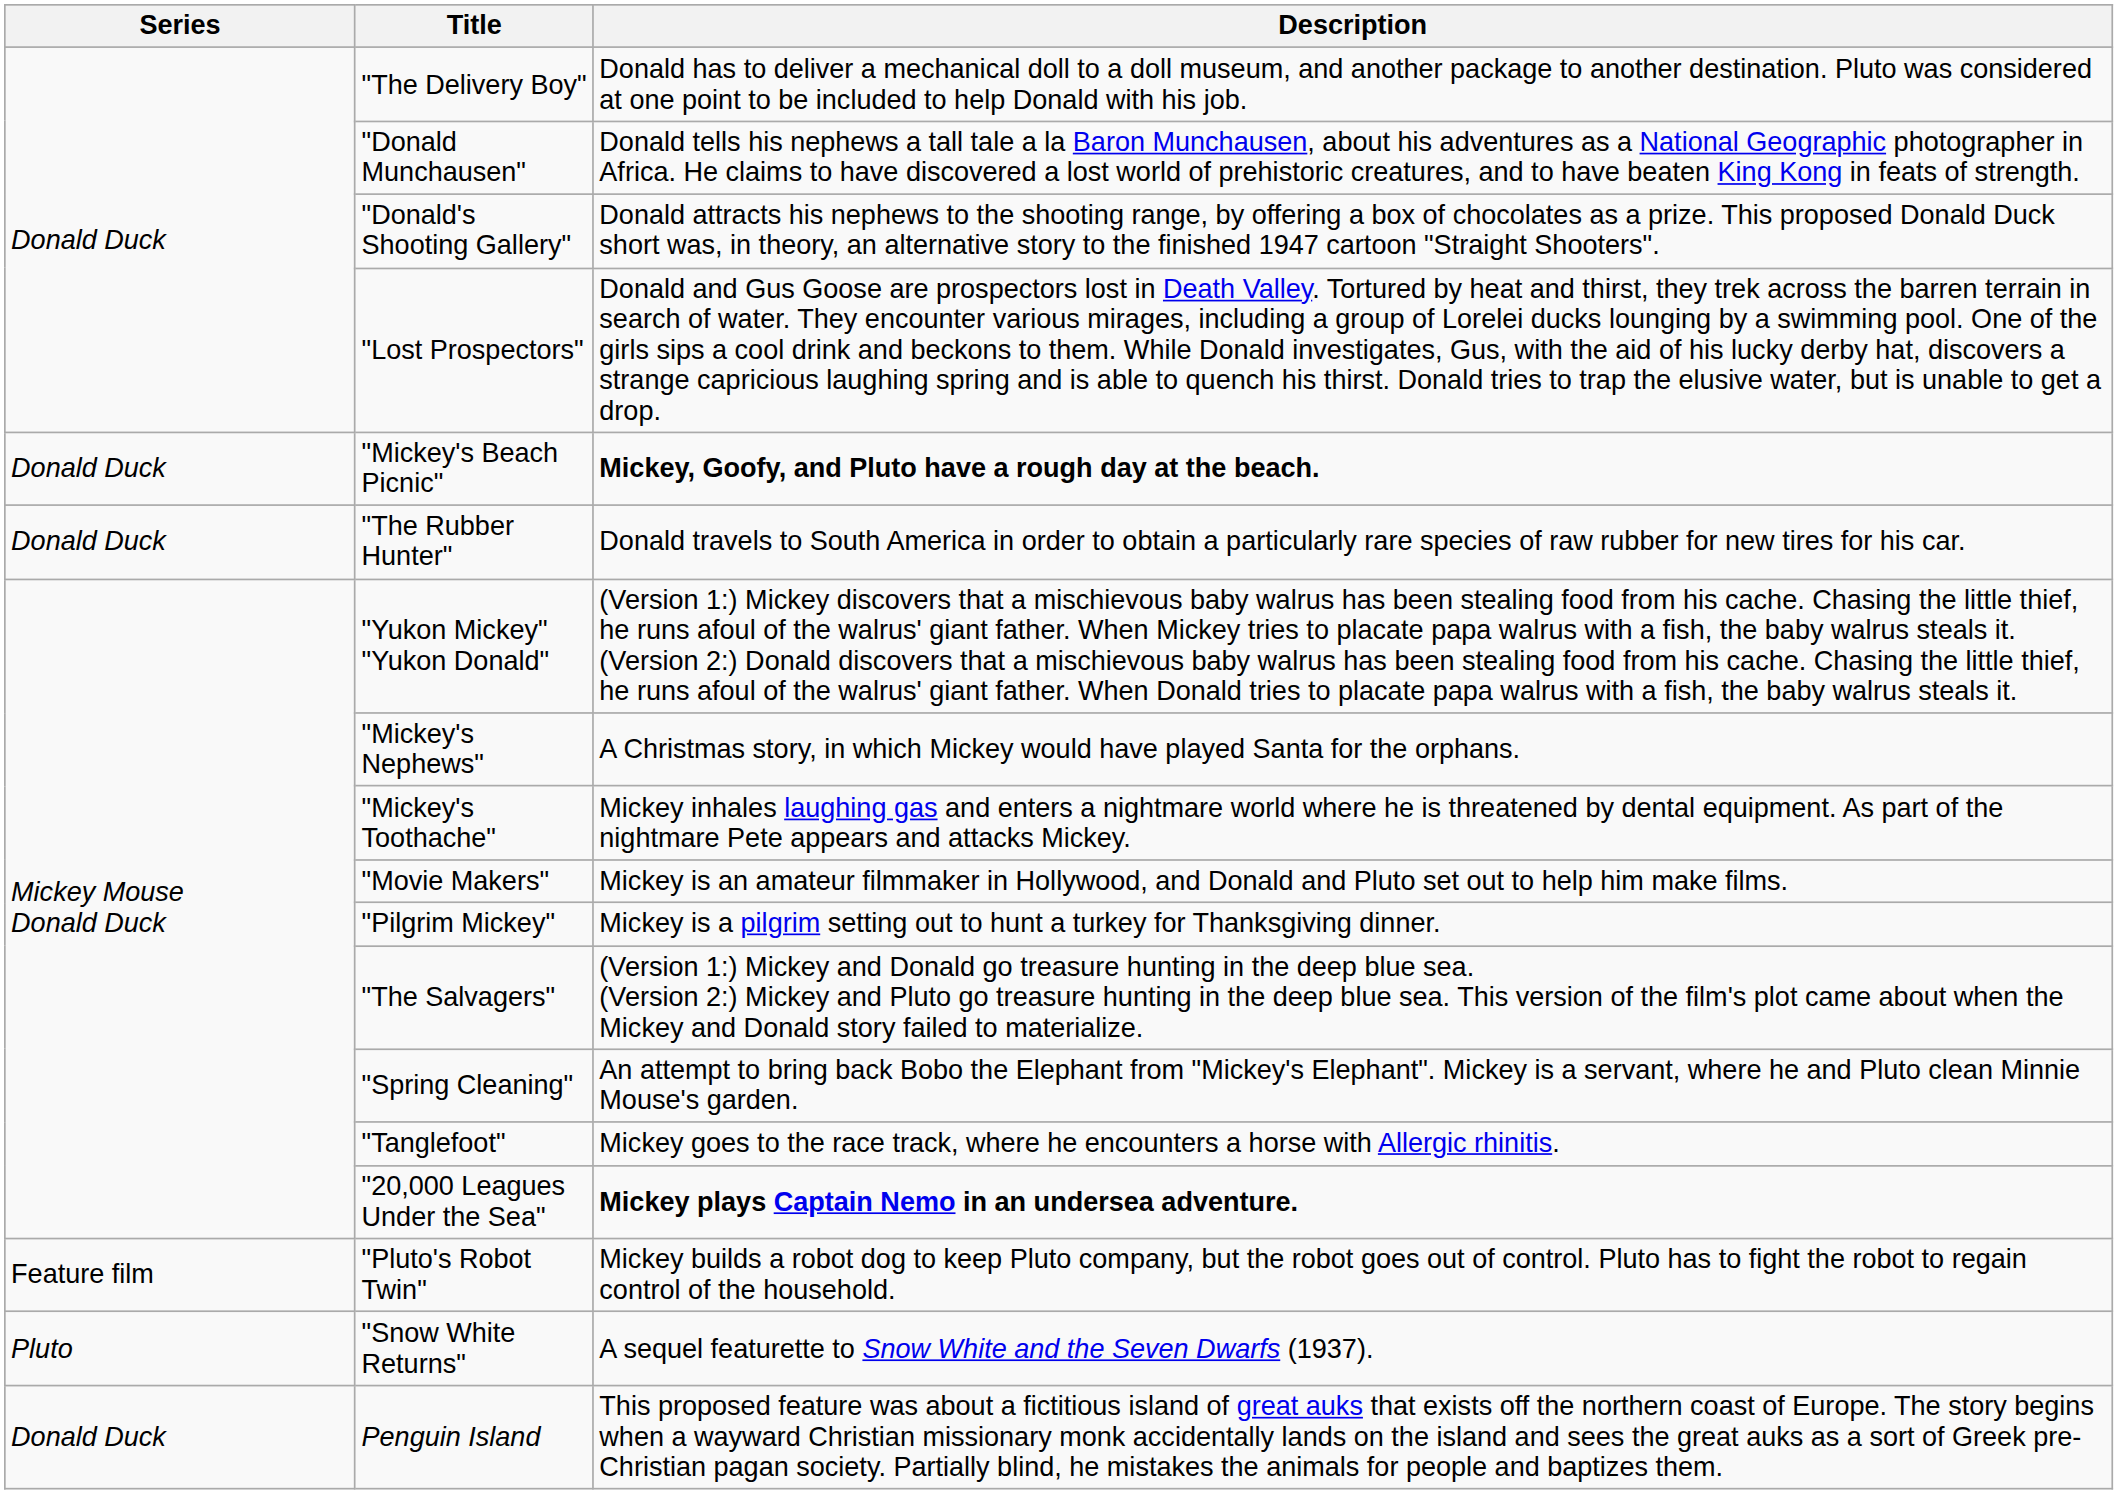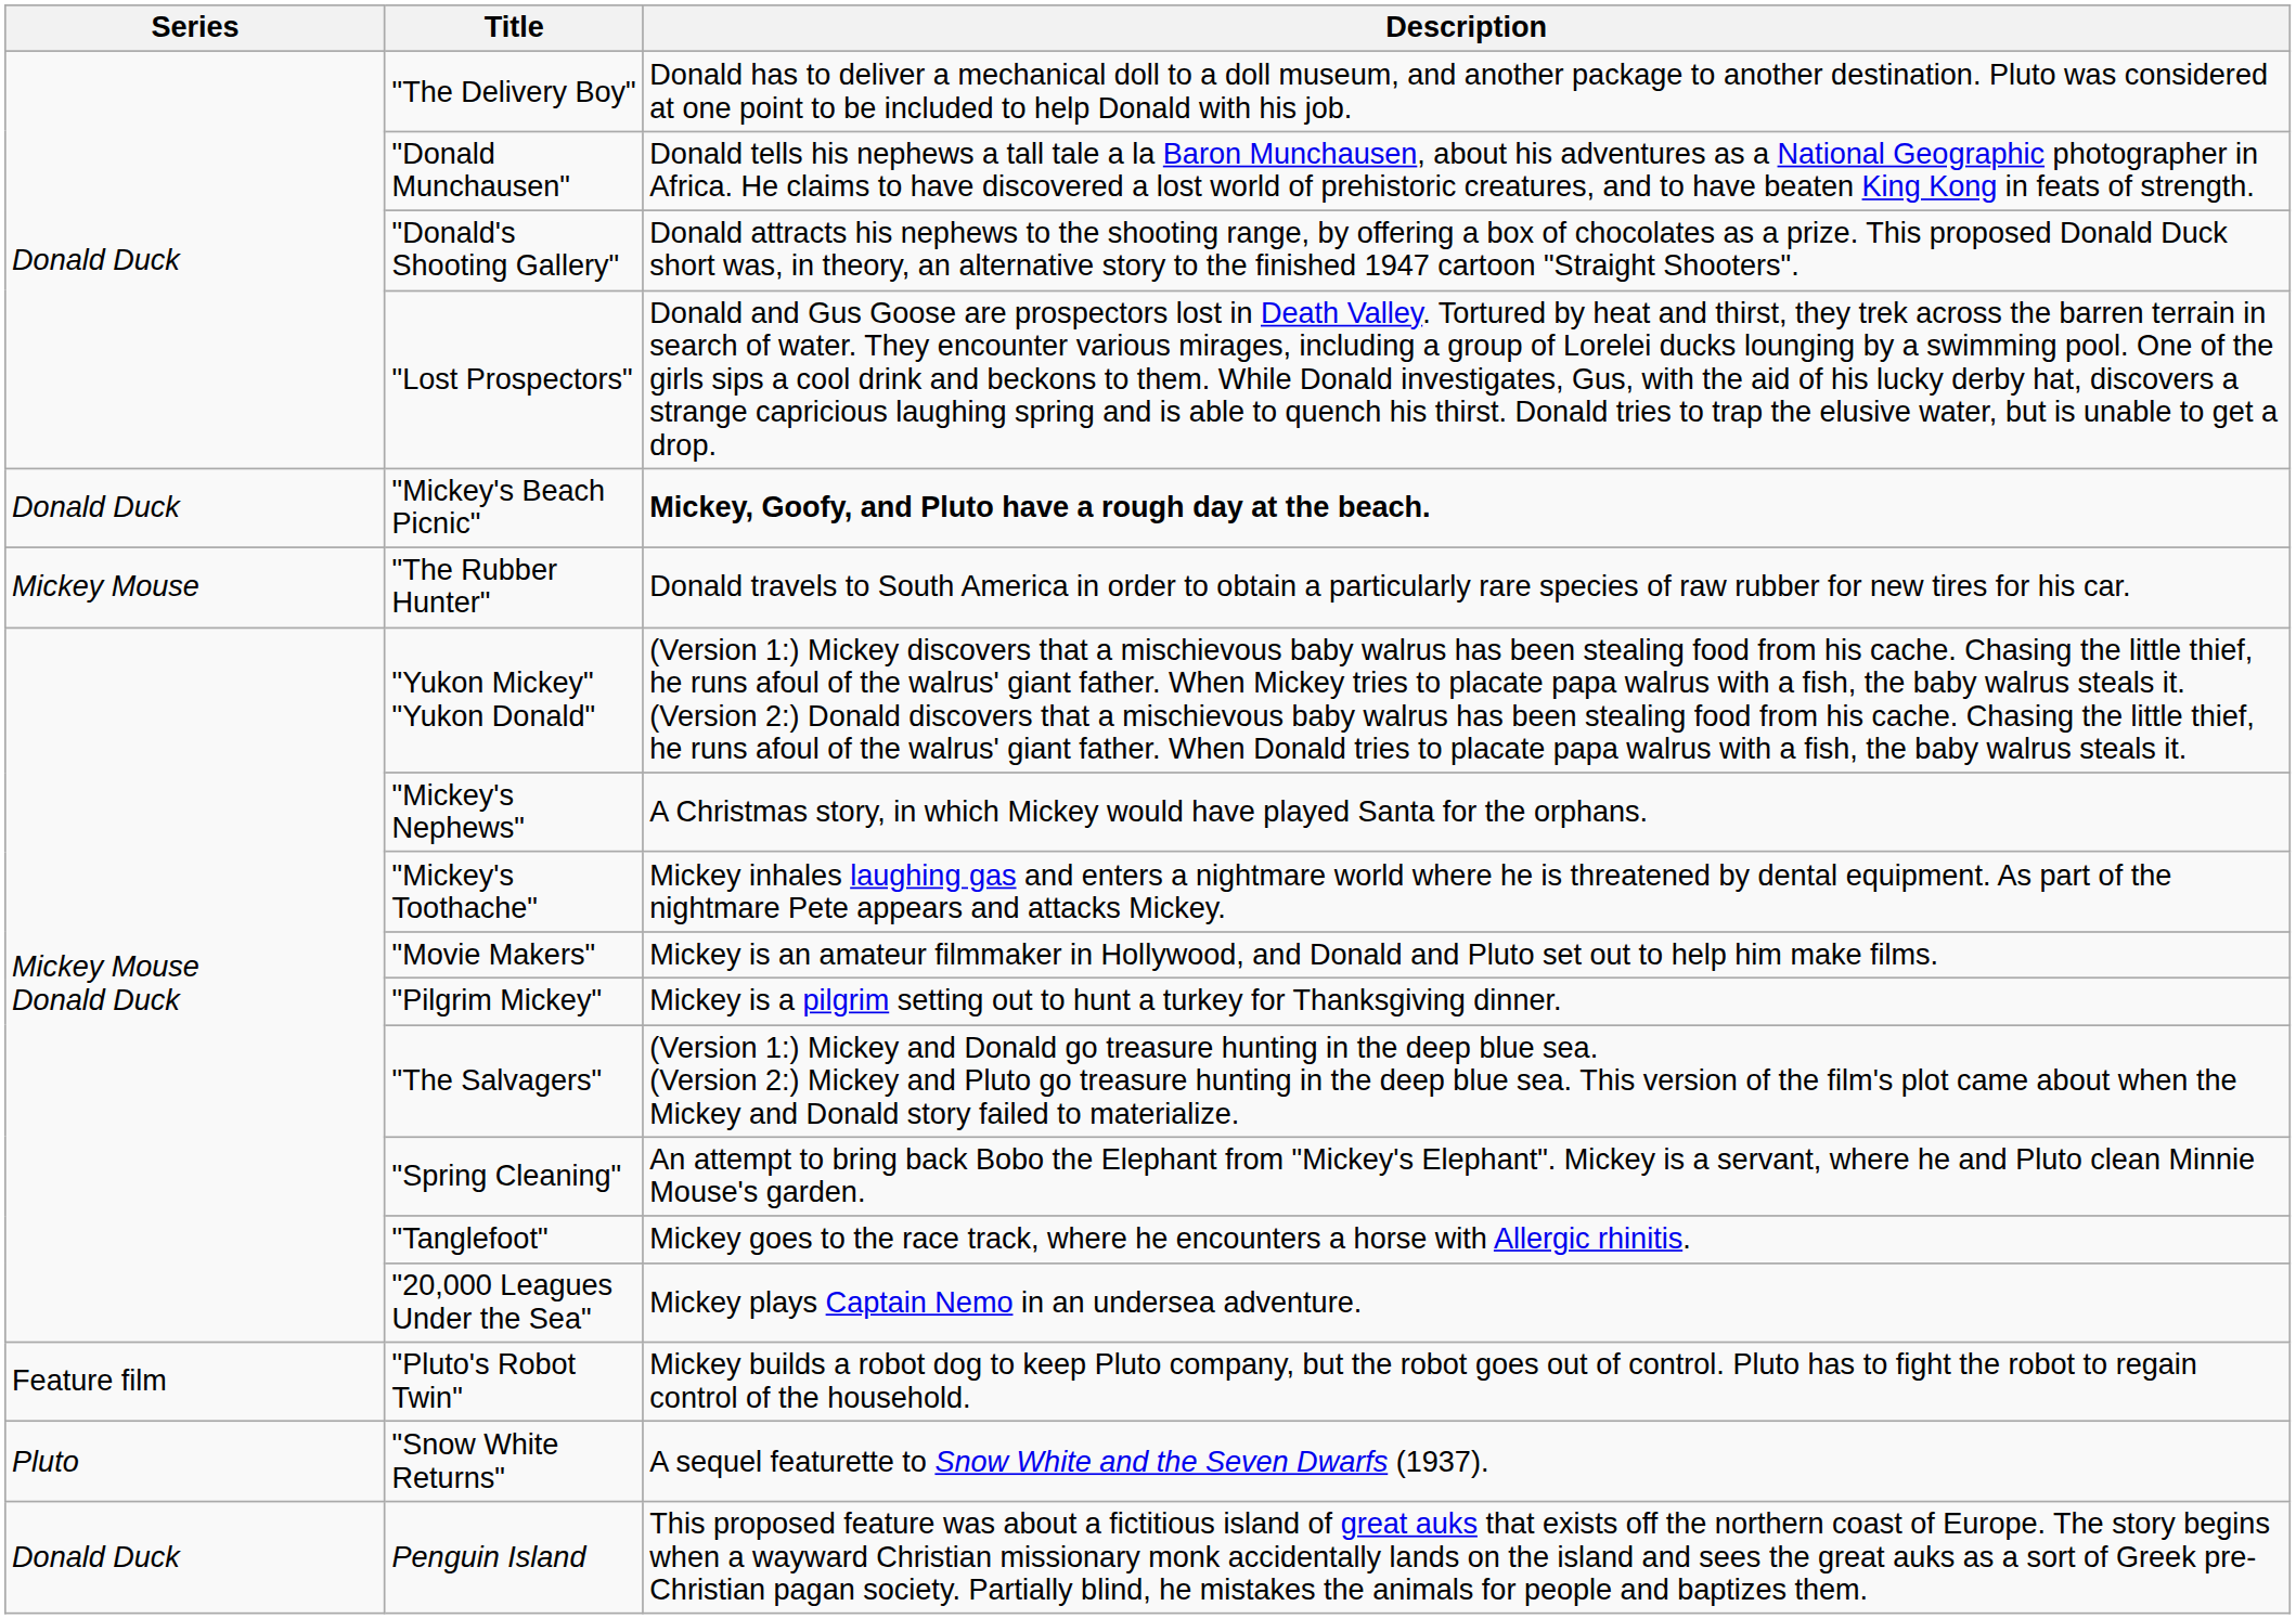"The Rubber Hunter" | Series: Donald Duck -> Mickey Mouse
"20,000 Leagues Under the Sea" | Description: bold -> normal
